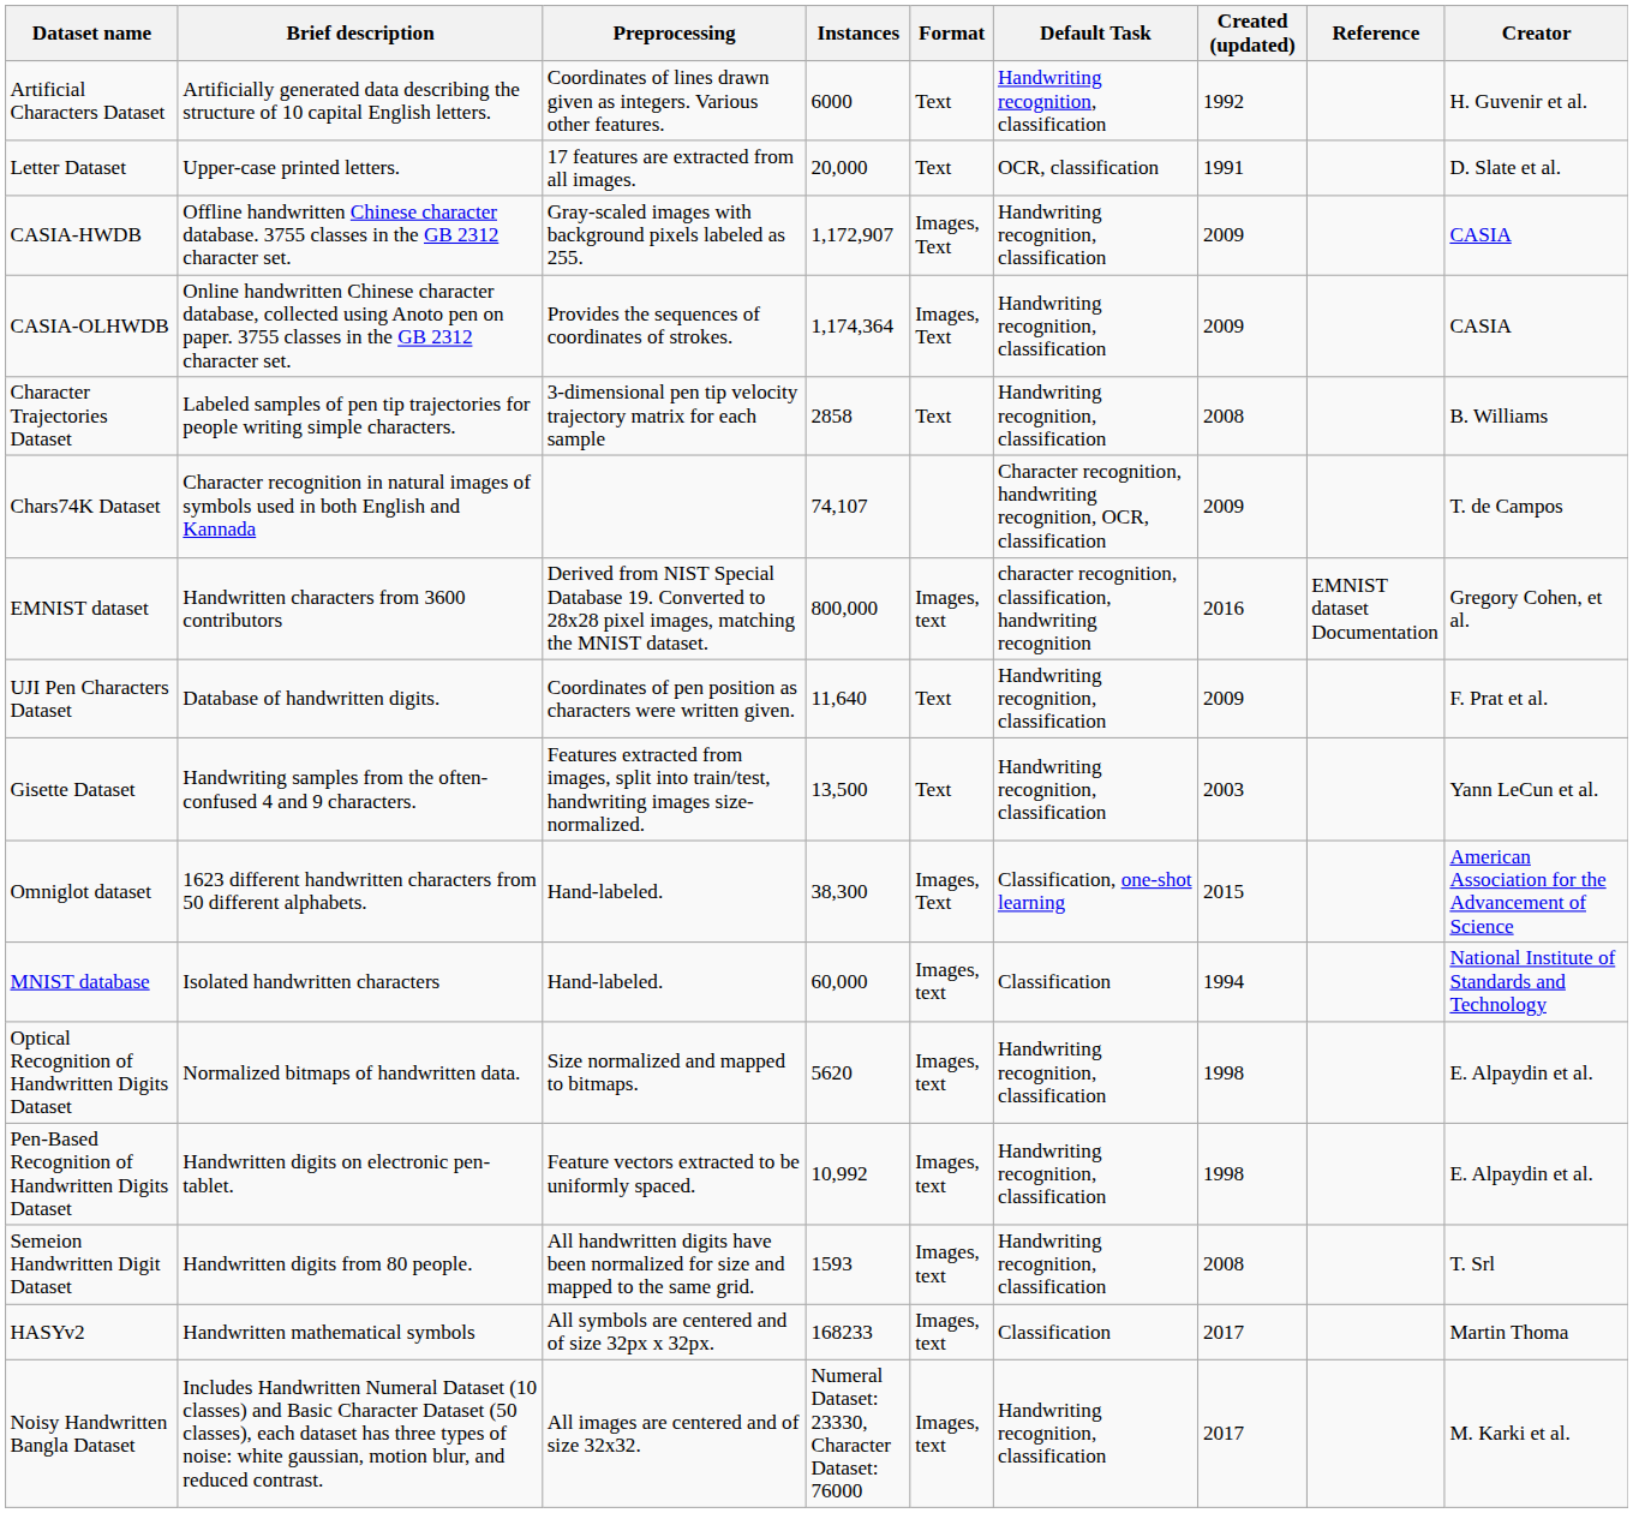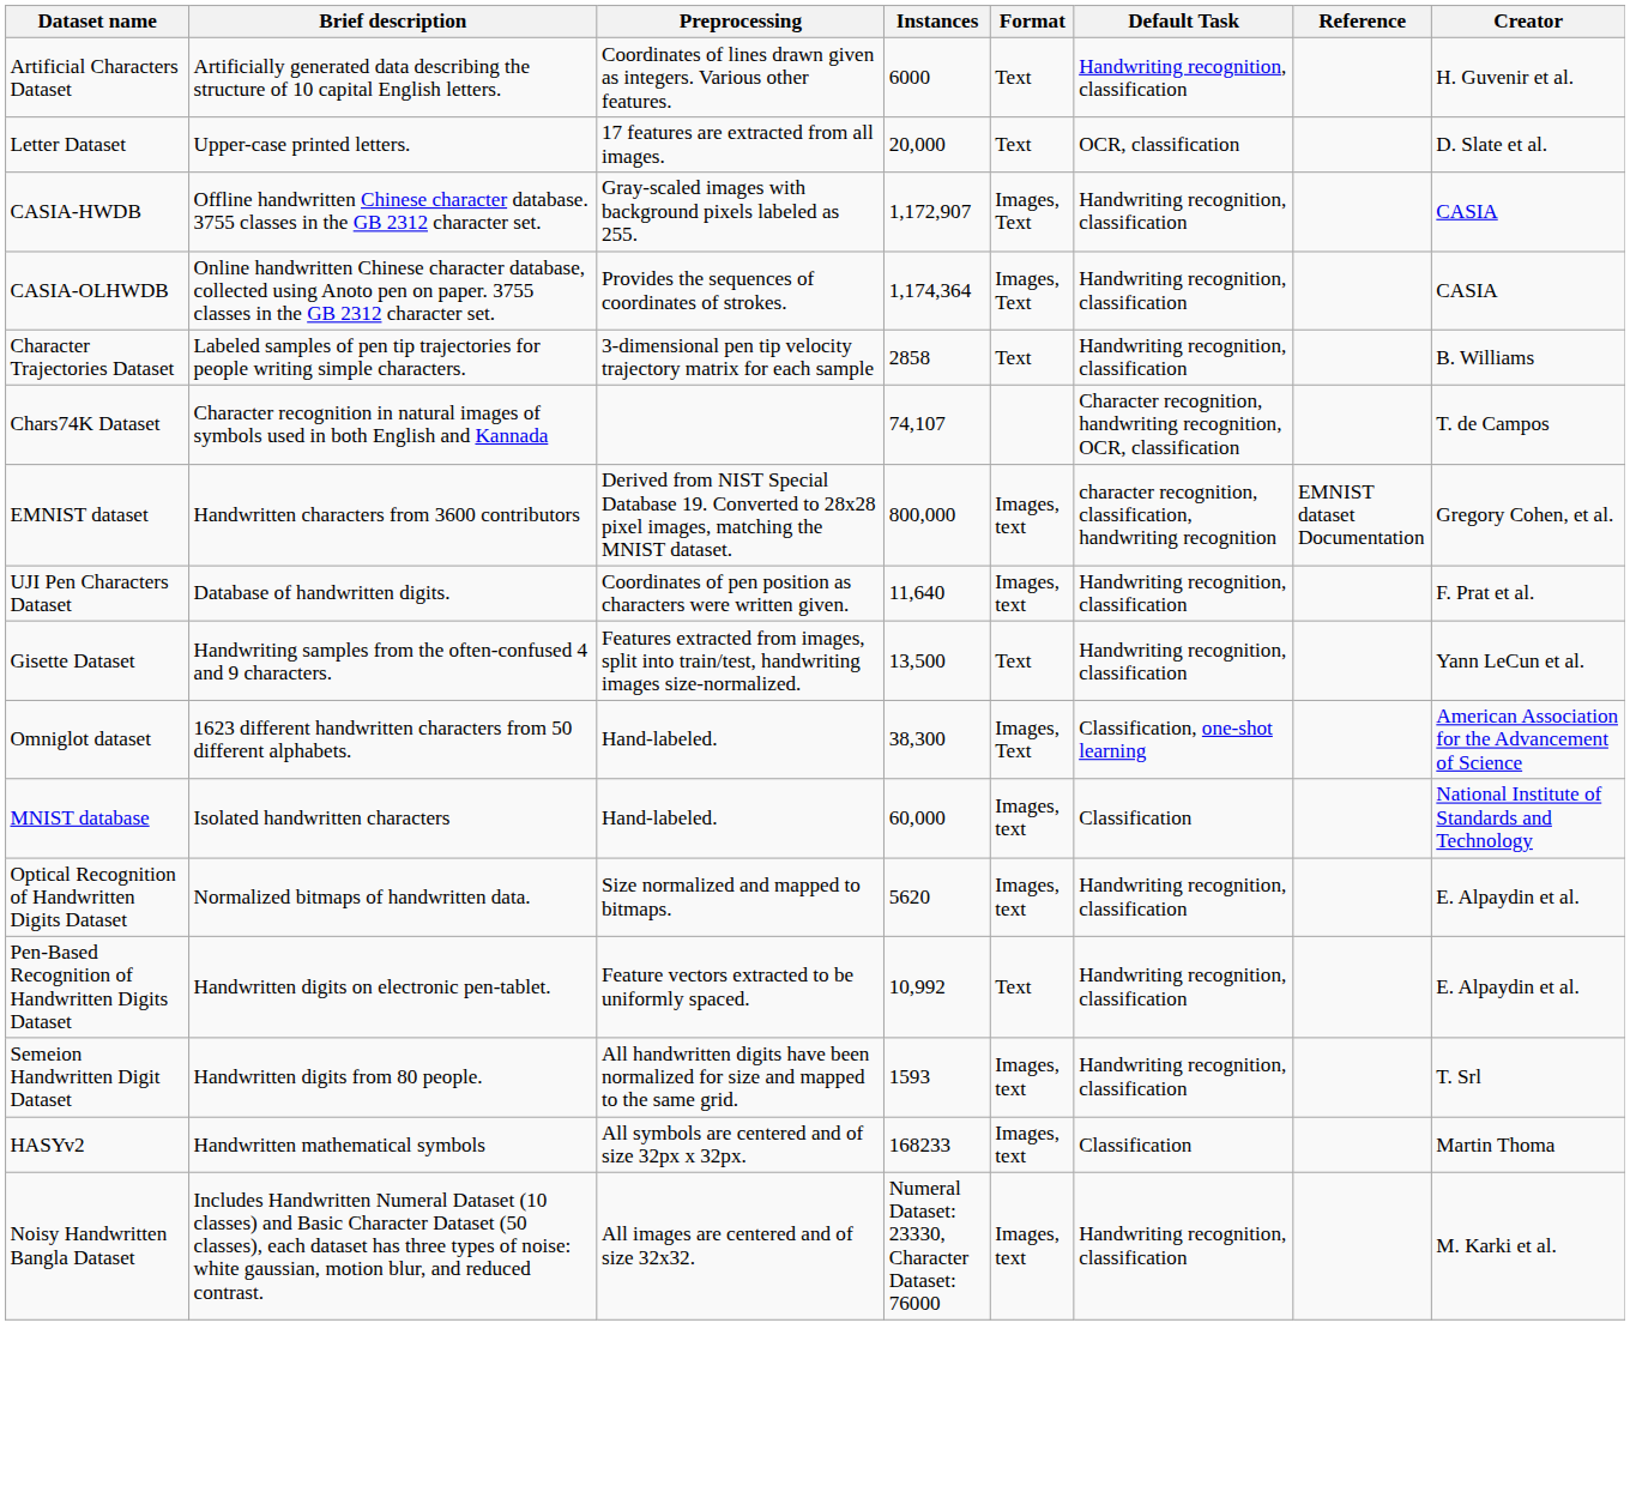- column: Created (updated) | 1992 | 1991 | 2009 | 2009 | 2008 | 2009 | 2016 | 2009 | 2003 | 2015 | 1994 | 1998 | 1998 | 2008 | 2017 | 2017
UJI Pen Characters Dataset | Format: Text -> Images, text
Pen-Based Recognition of Handwritten Digits Dataset | Format: Images, text -> Text
